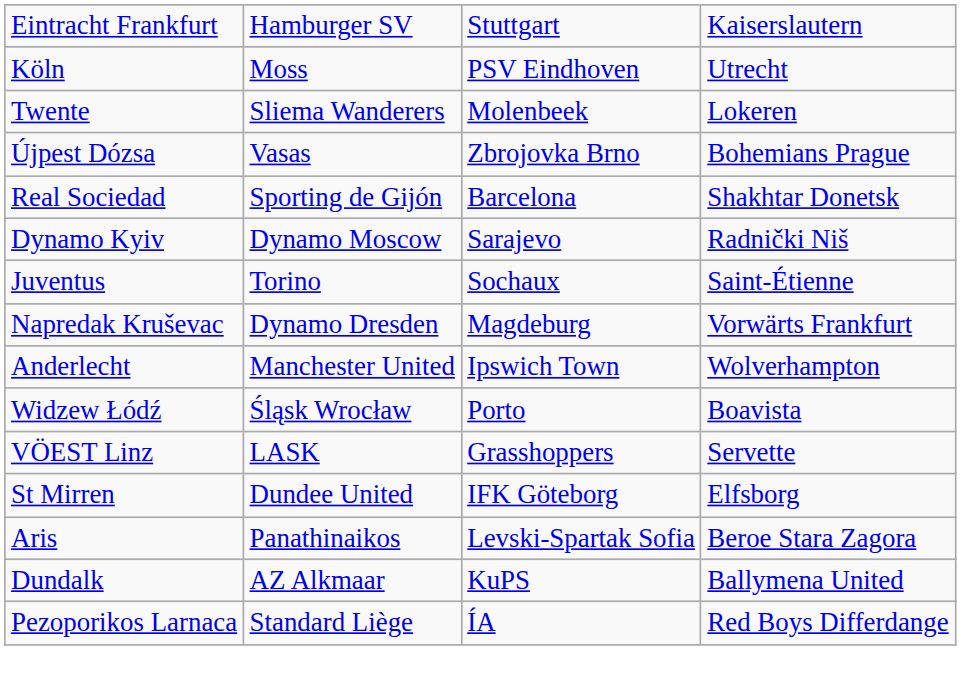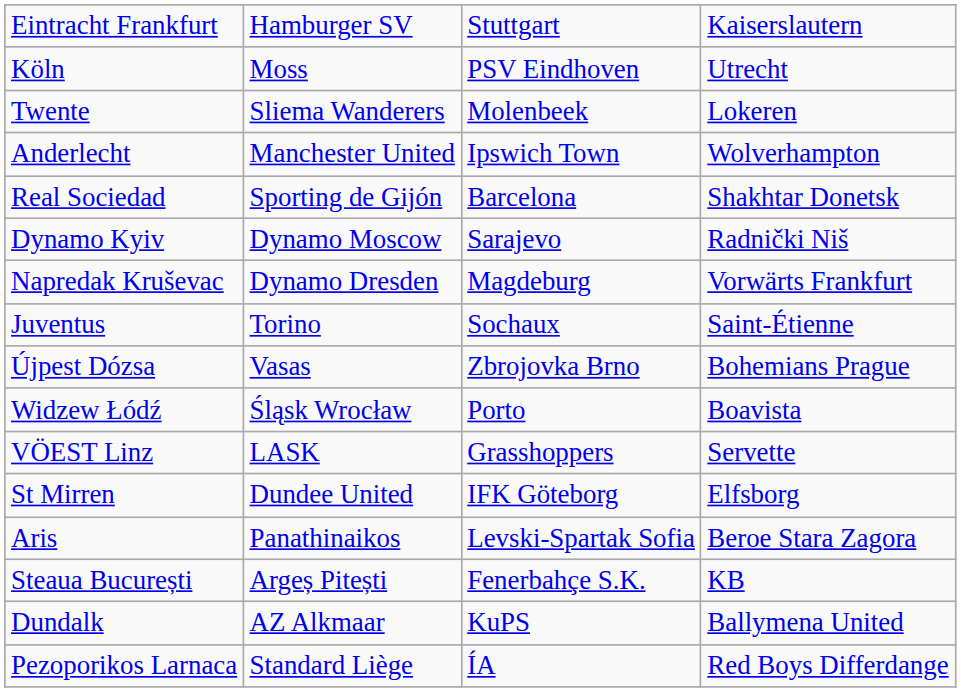rows swapped: Anderlecht <-> Újpest Dózsa
rows swapped: Napredak Kruševac <-> Juventus
+ row: Steaua București | Argeș Pitești | Fenerbahçe S.K. | KB
